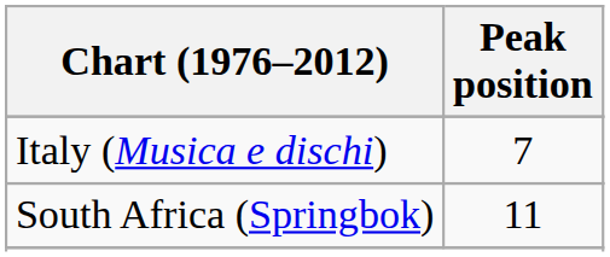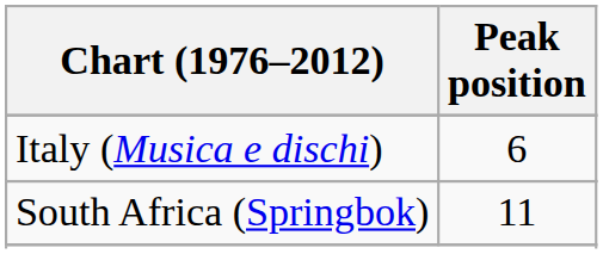Italy (Musica e dischi) | Peak position: 7 -> 6
